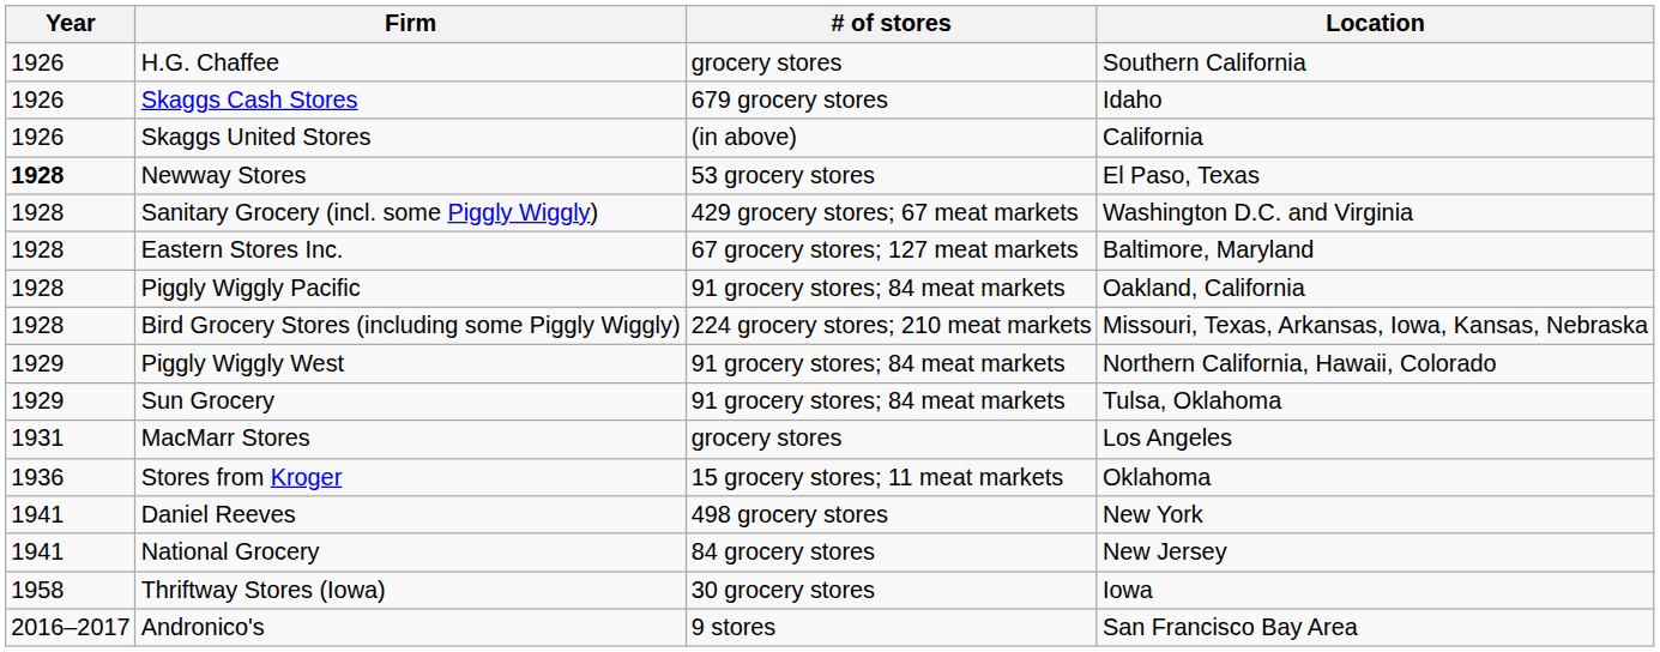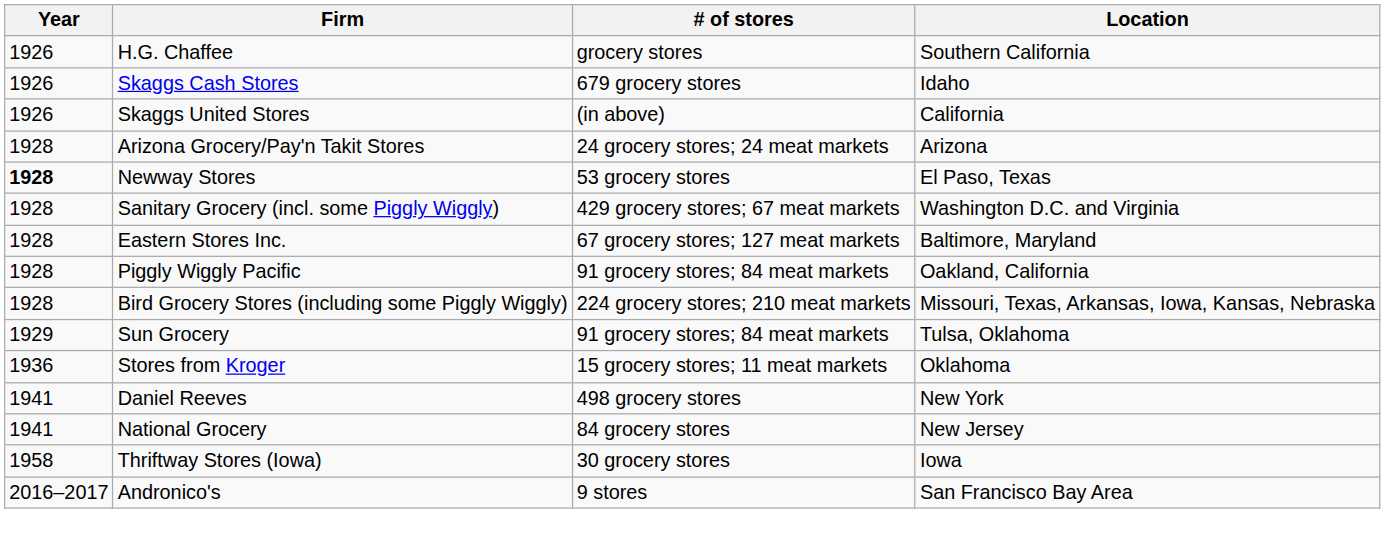+ row: 1928 | Arizona Grocery/Pay'n Takit Stores | 24 grocery stores; 24 meat markets | Arizona
- row: 1929 | Piggly Wiggly West | 91 grocery stores; 84 meat markets | Northern California, Hawaii, Colorado
- row: 1931 | MacMarr Stores | grocery stores | Los Angeles
